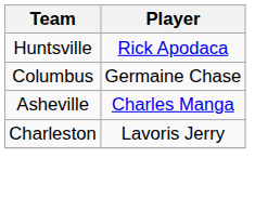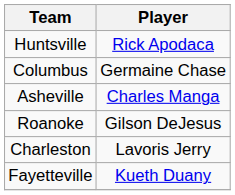+ row: Roanoke | Gilson DeJesus
+ row: Fayetteville | Kueth Duany
